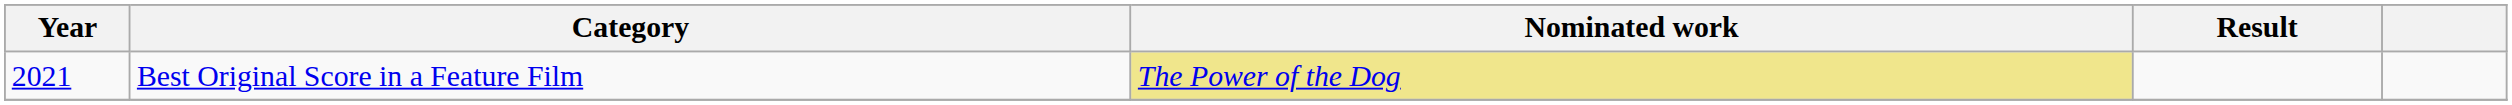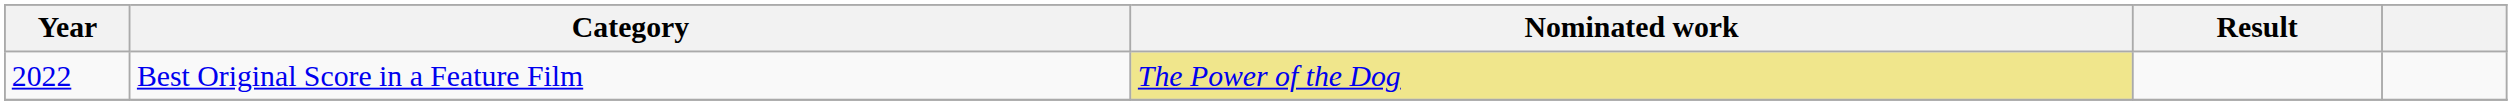Best Original Score in a Feature Film | Year: 2021 -> 2022
